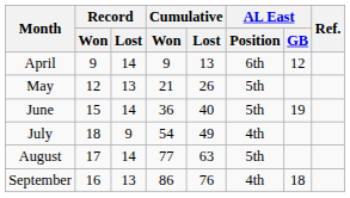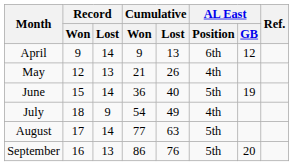May | AL East / Position: 5th -> 4th
September | AL East / Position: 4th -> 5th
September | AL East / GB: 18 -> 20
